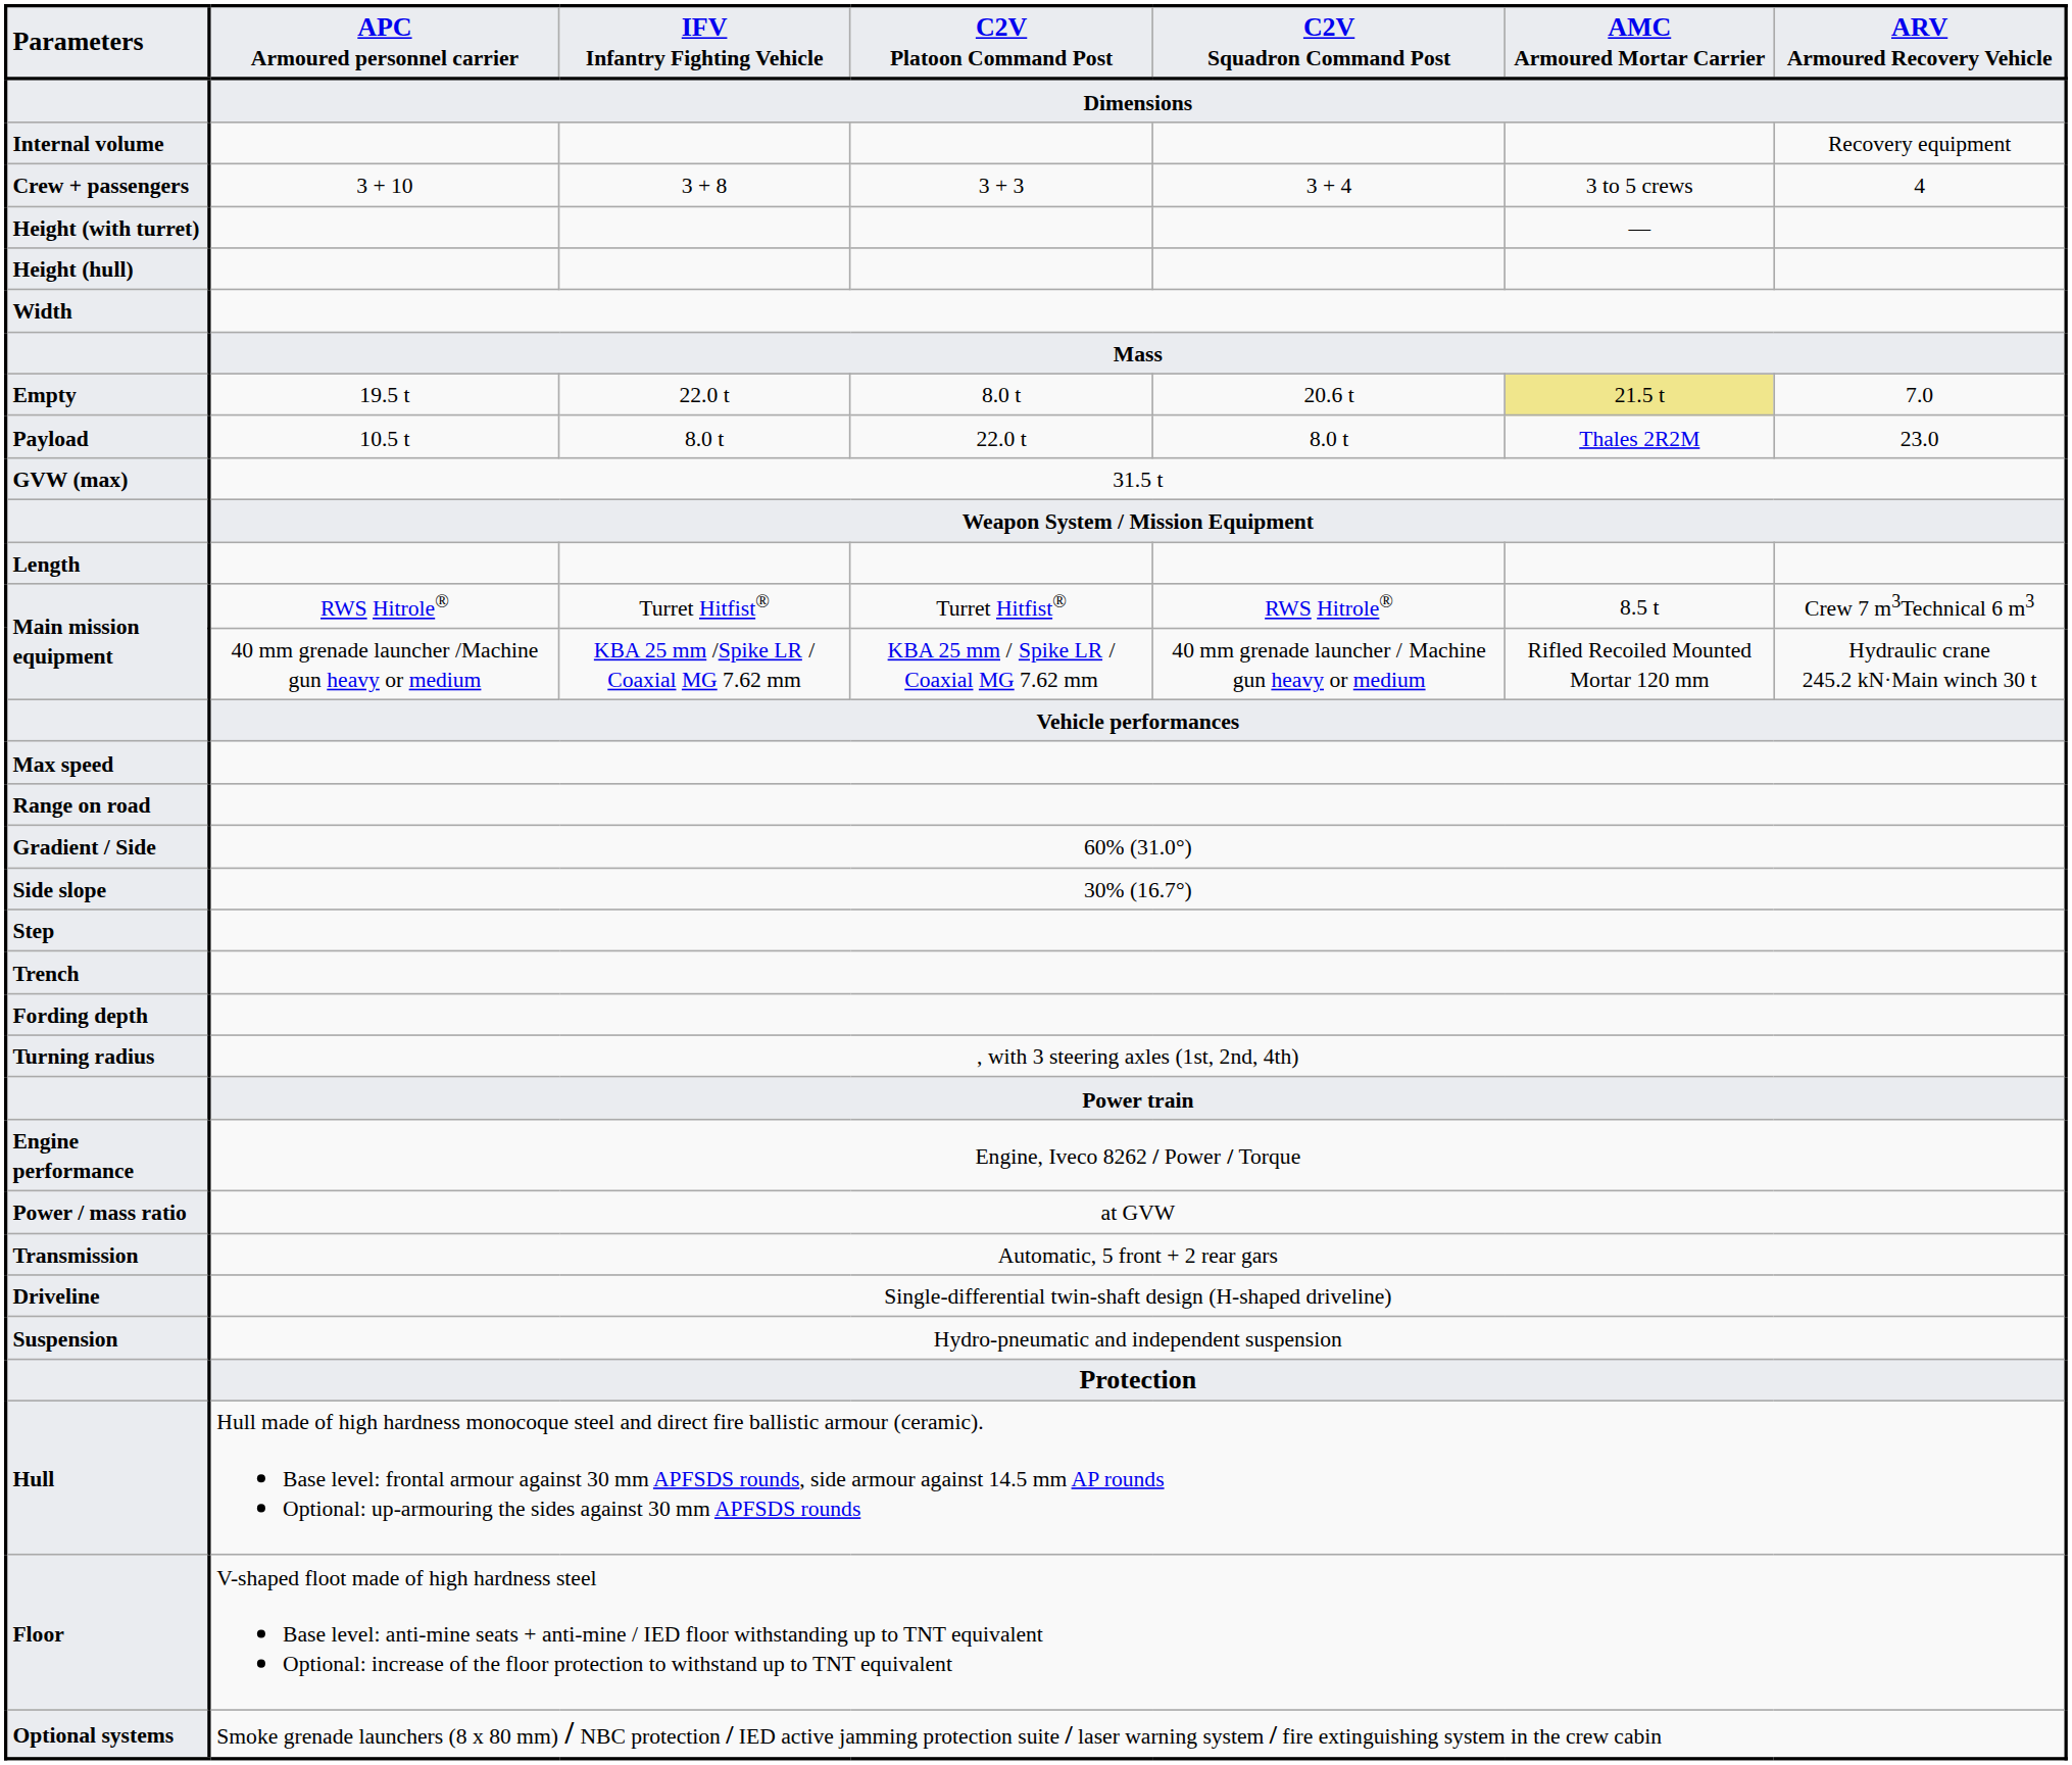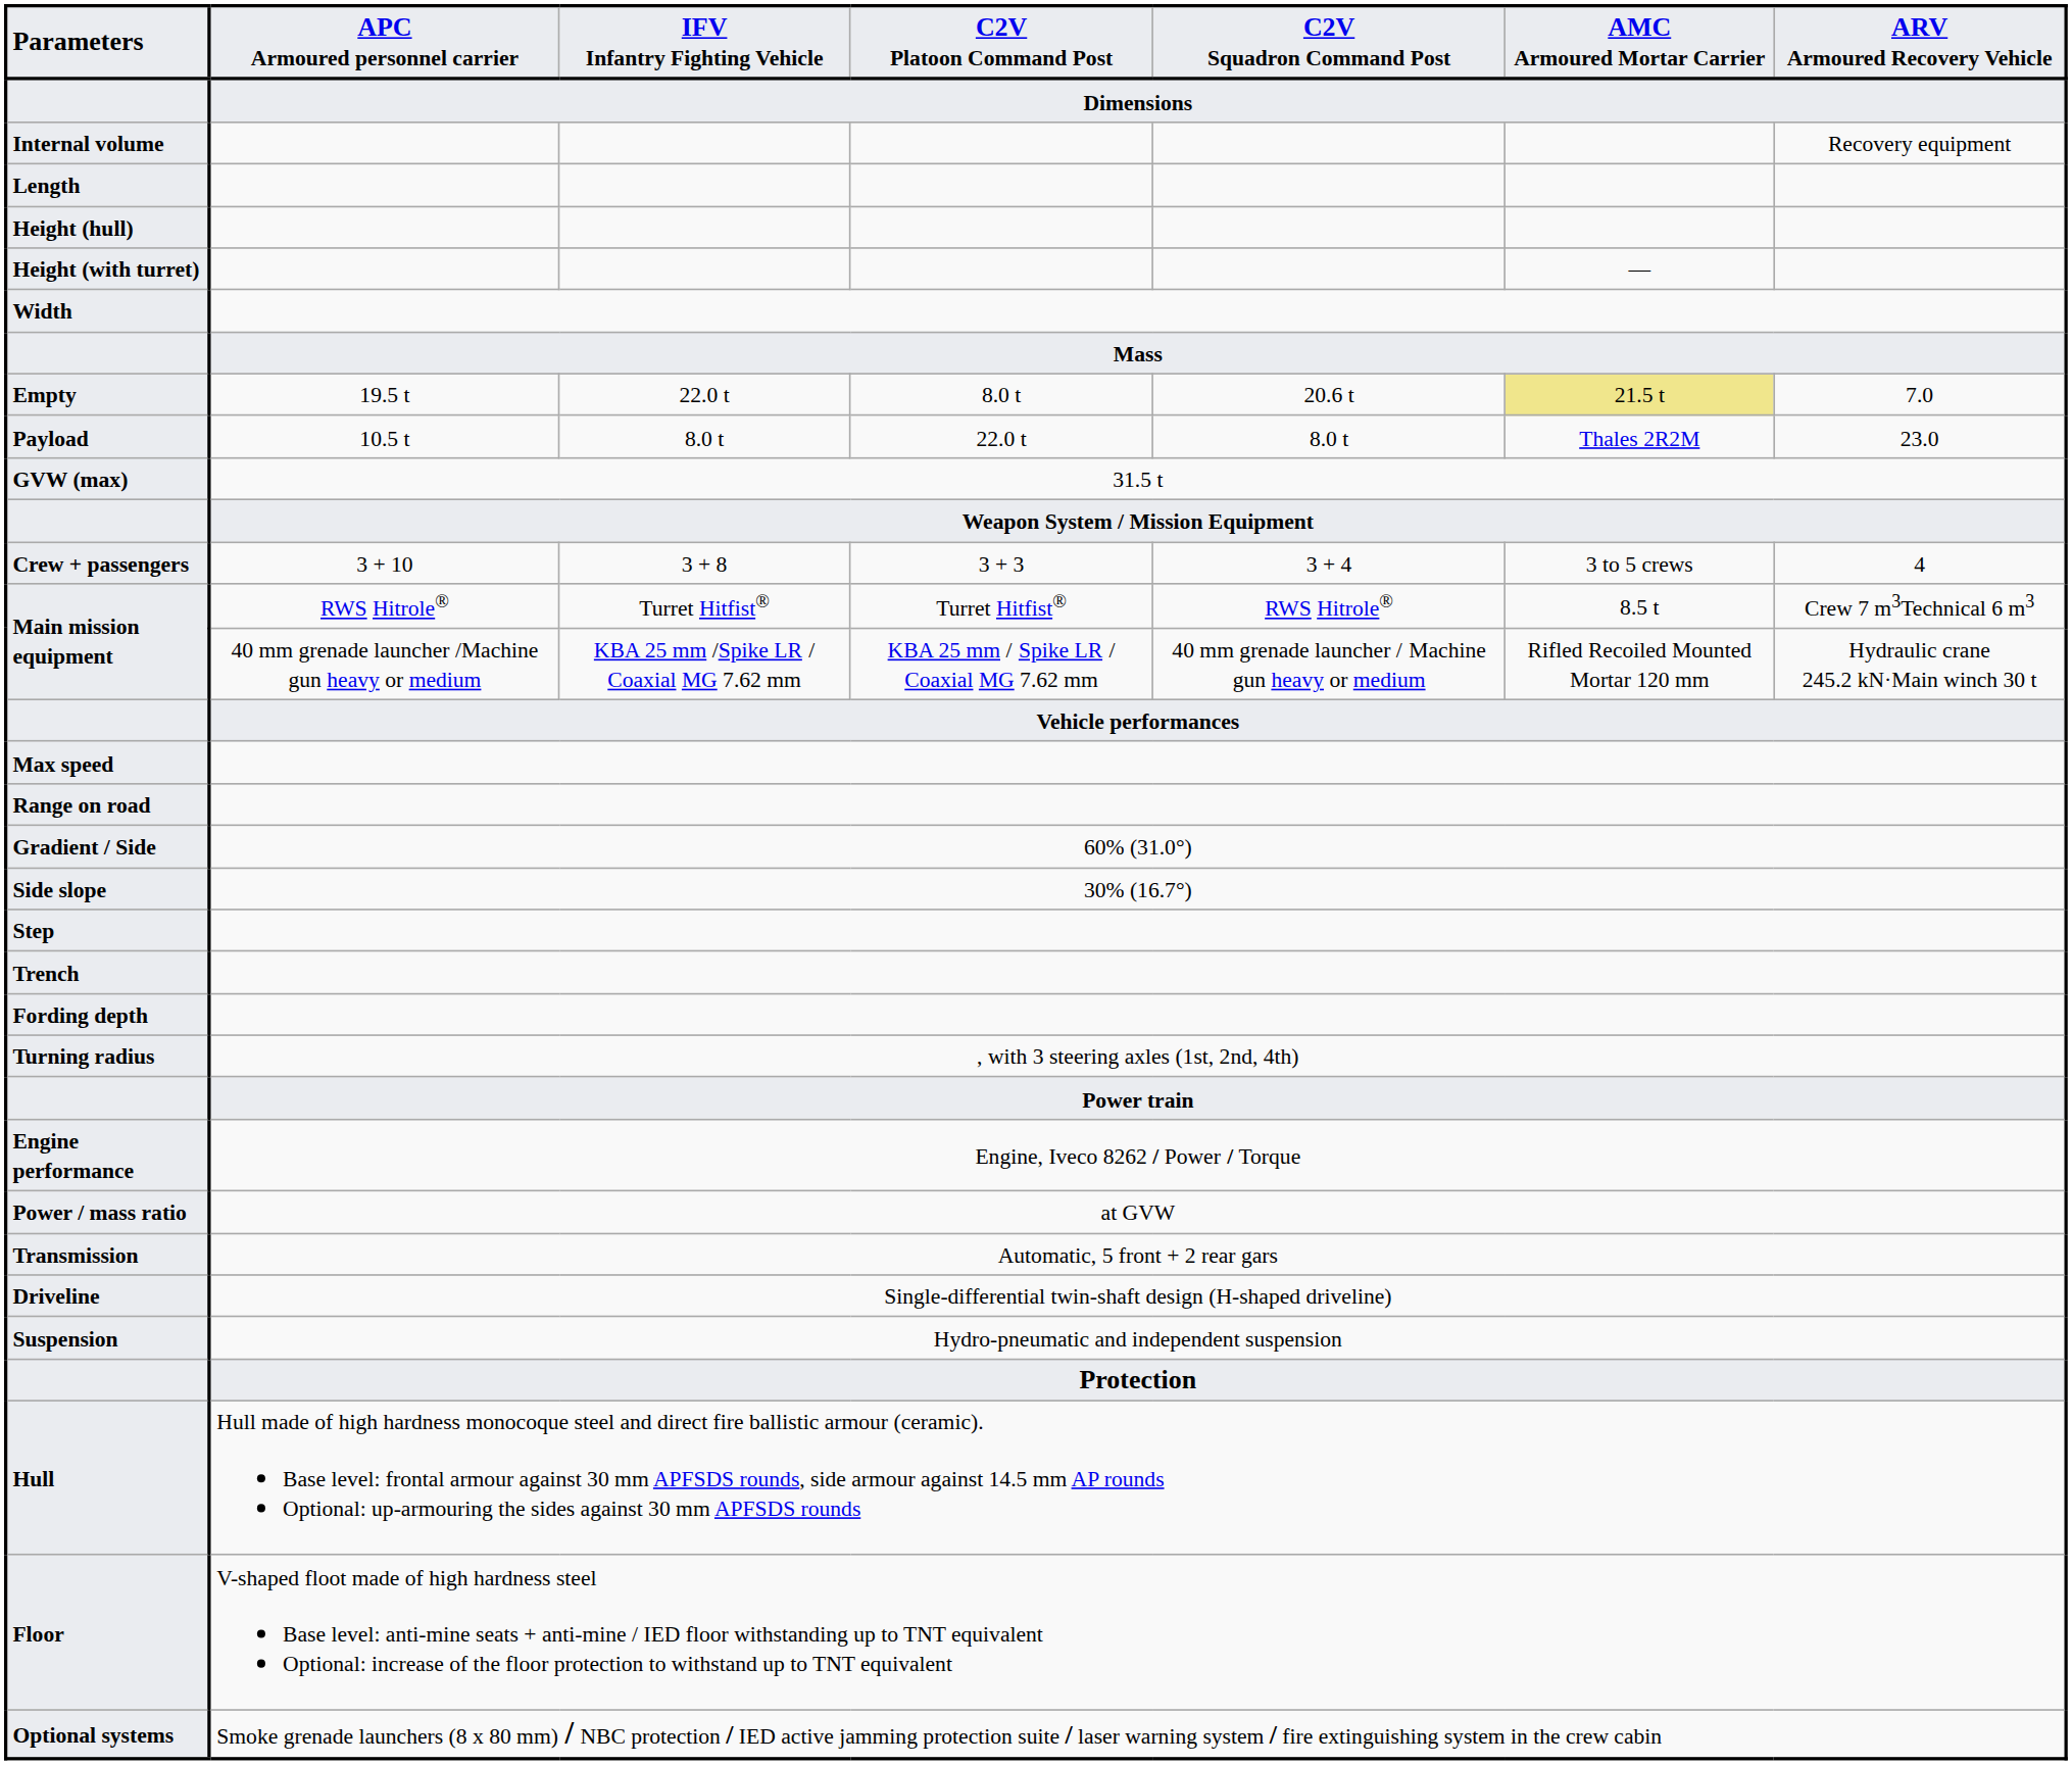rows swapped: Length <-> Crew + passengers
rows swapped: Height (hull) <-> Height (with turret)
